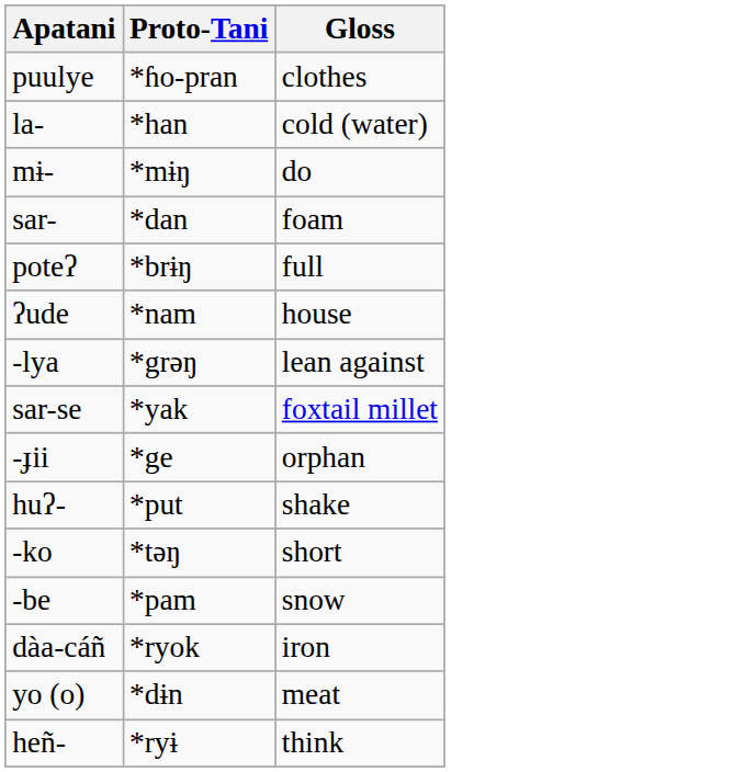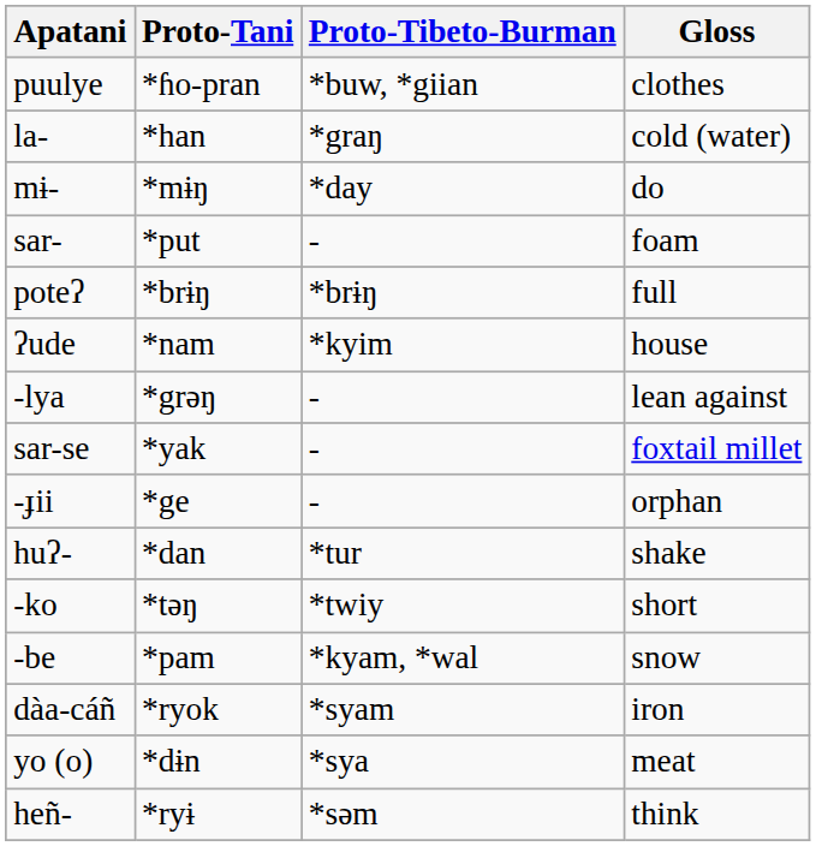+ column: Proto-Tibeto-Burman | *buw, *giian | *graŋ | *day | - | *brɨŋ | *kyim | - | - | - | *tur | *twiy | *kyam, *wal | *syam | *sya | *səm
sar- | Proto-Tani: *dan -> *put
huʔ- | Proto-Tani: *put -> *dan
